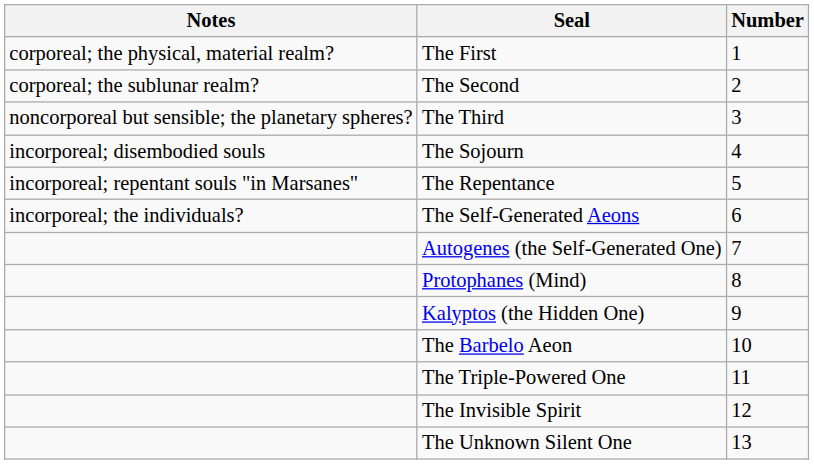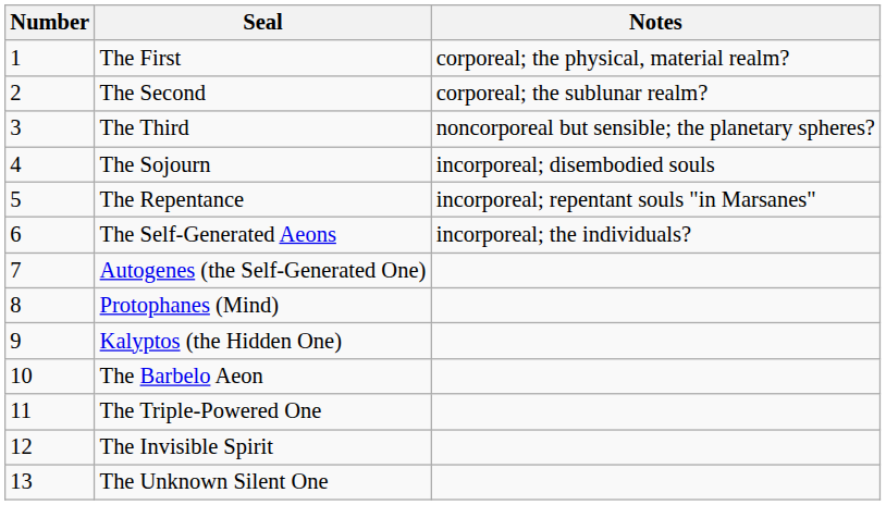columns swapped: Number <-> Notes
